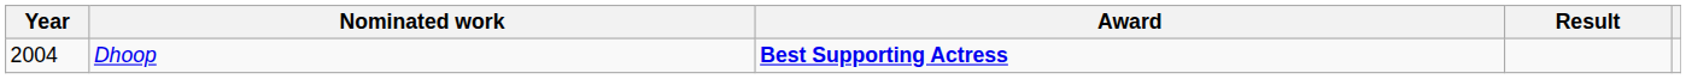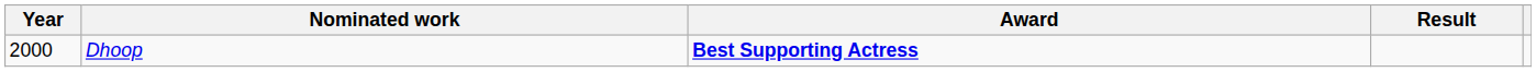Dhoop | Year: 2004 -> 2000
